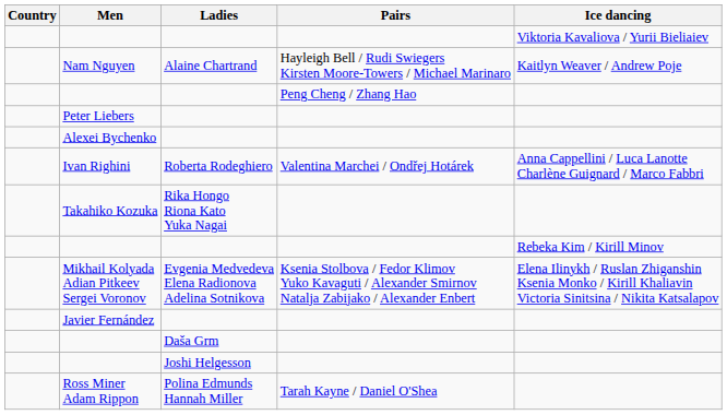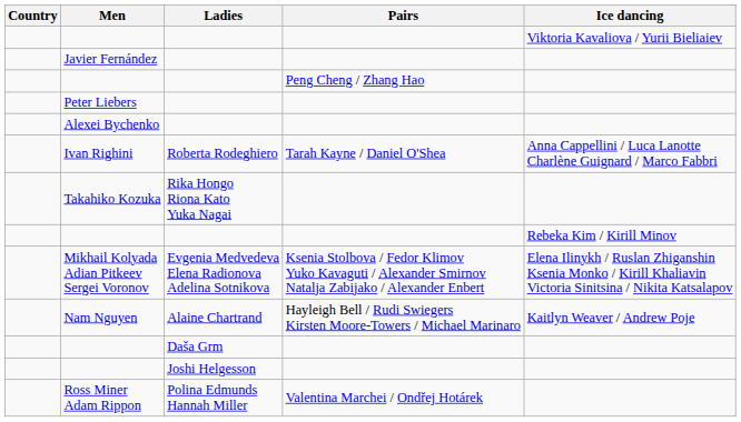rows swapped: Nam Nguyen <-> Javier Fernández
Ivan Righini | Pairs: Valentina Marchei / Ondřej Hotárek -> Tarah Kayne / Daniel O'Shea
Ross Miner Adam Rippon | Pairs: Tarah Kayne / Daniel O'Shea -> Valentina Marchei / Ondřej Hotárek
